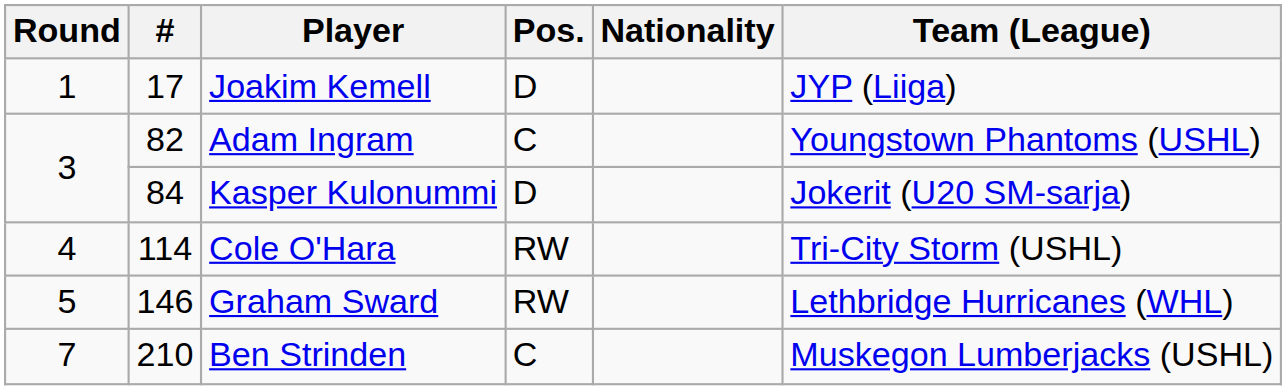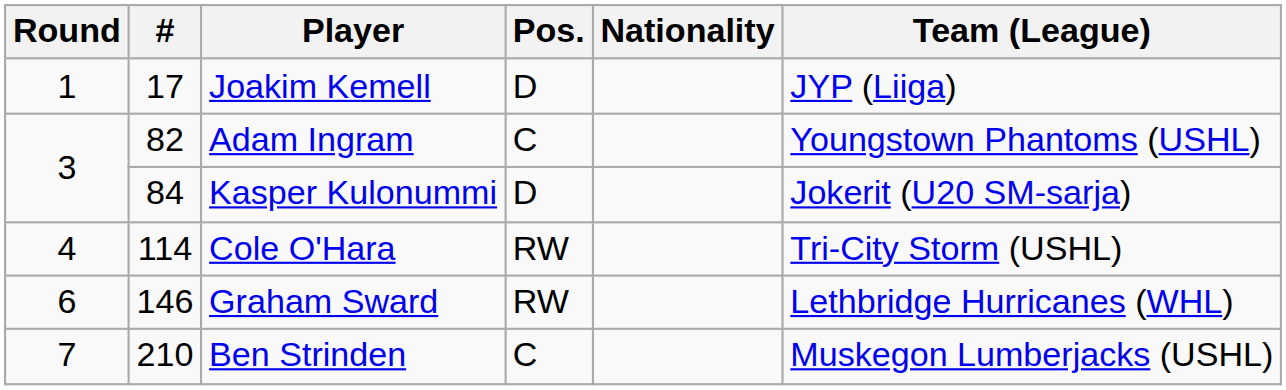Graham Sward | Round: 5 -> 6
